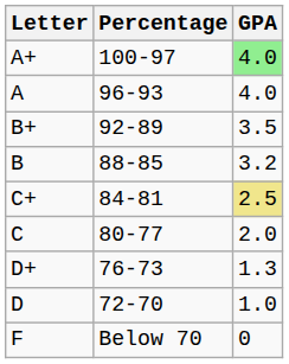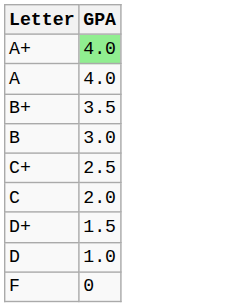- column: Percentage | 100-97 | 96-93 | 92-89 | 88-85 | 84-81 | 80-77 | 76-73 | 72-70 | Below 70
B | GPA: 3.2 -> 3.0
C+ | GPA: khaki background -> no background
D+ | GPA: 1.3 -> 1.5
